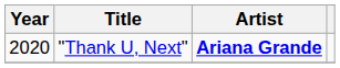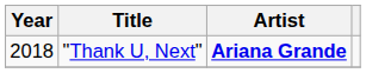"Thank U, Next" | Year: 2020 -> 2018
